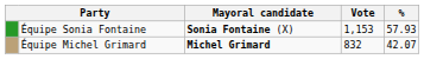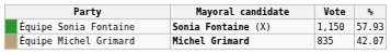Équipe Sonia Fontaine | Vote: 1,153 -> 1,150
Équipe Michel Grimard | Vote: 832 -> 835
